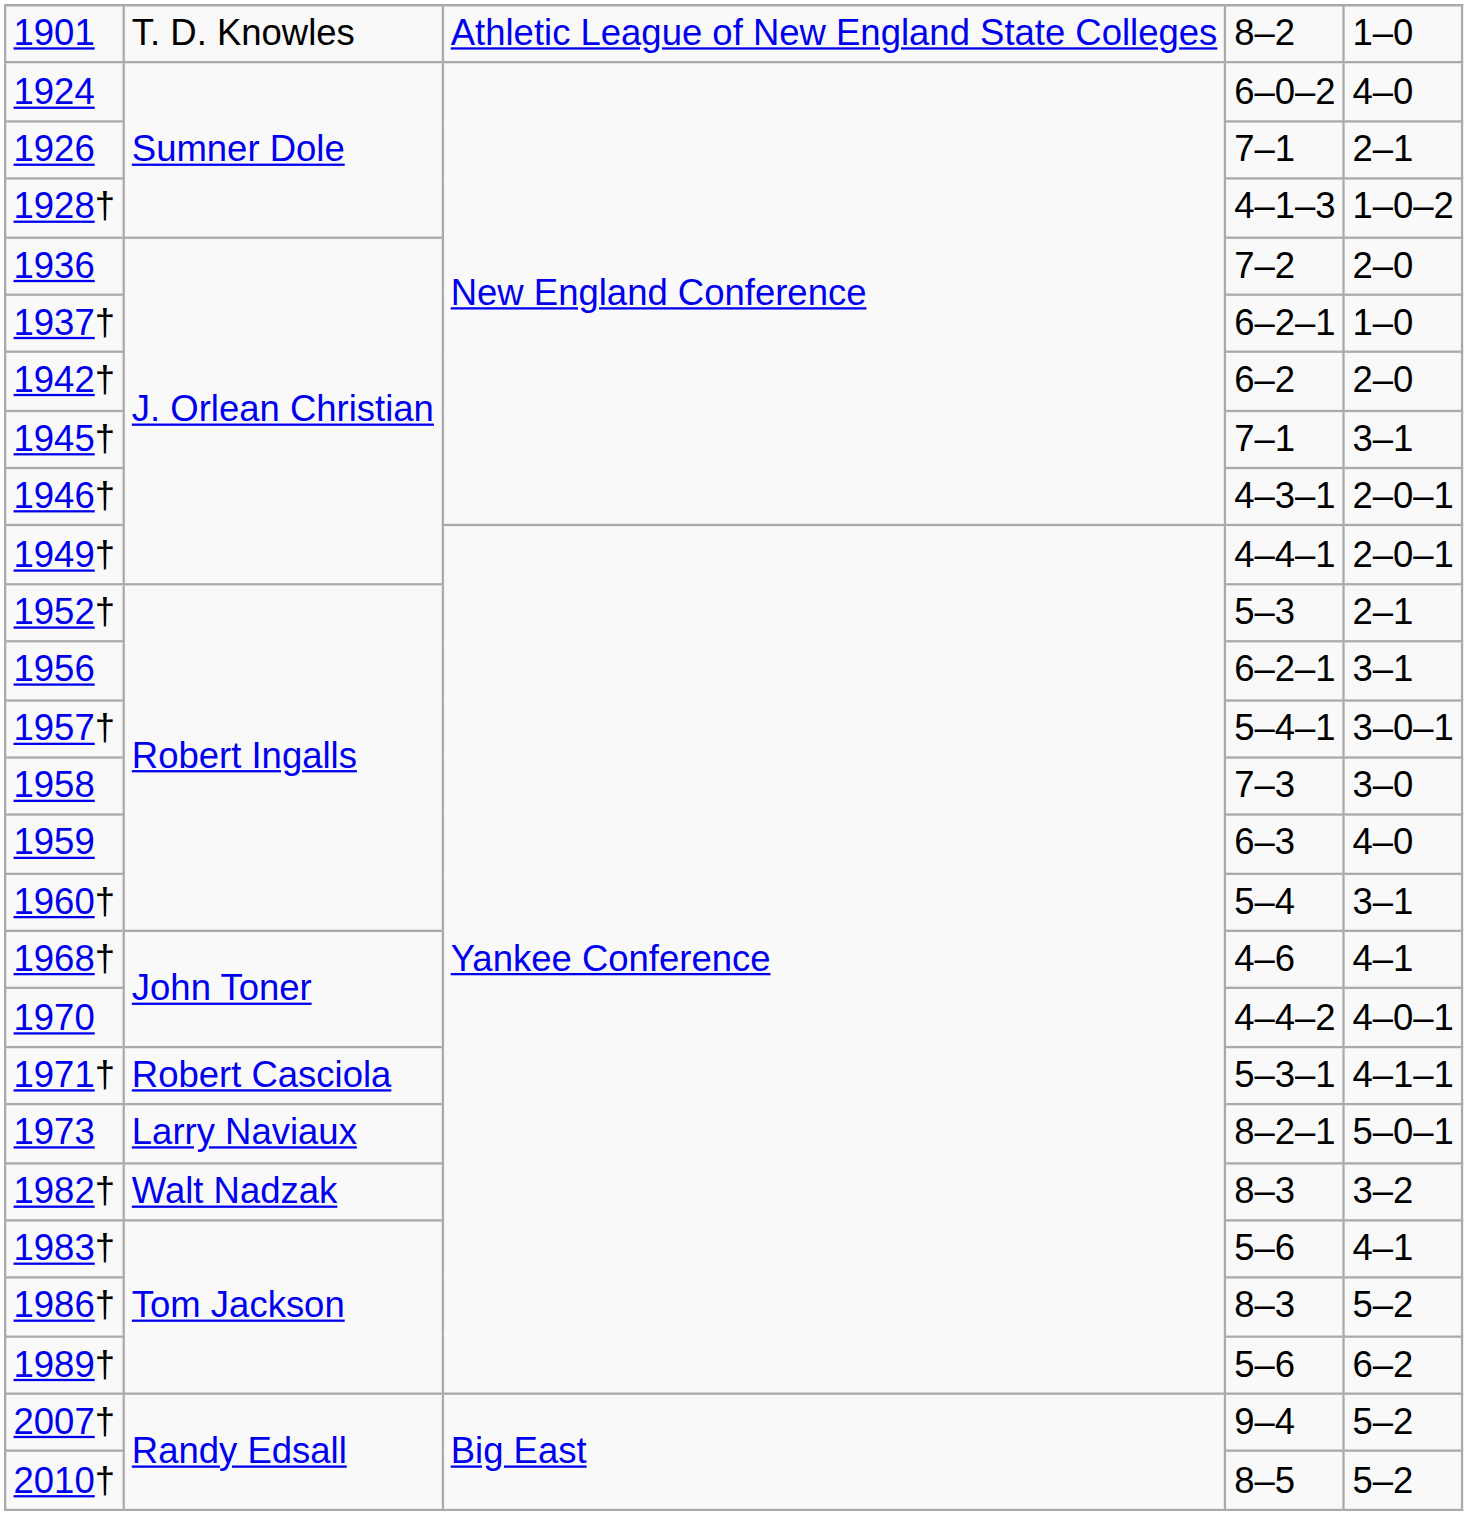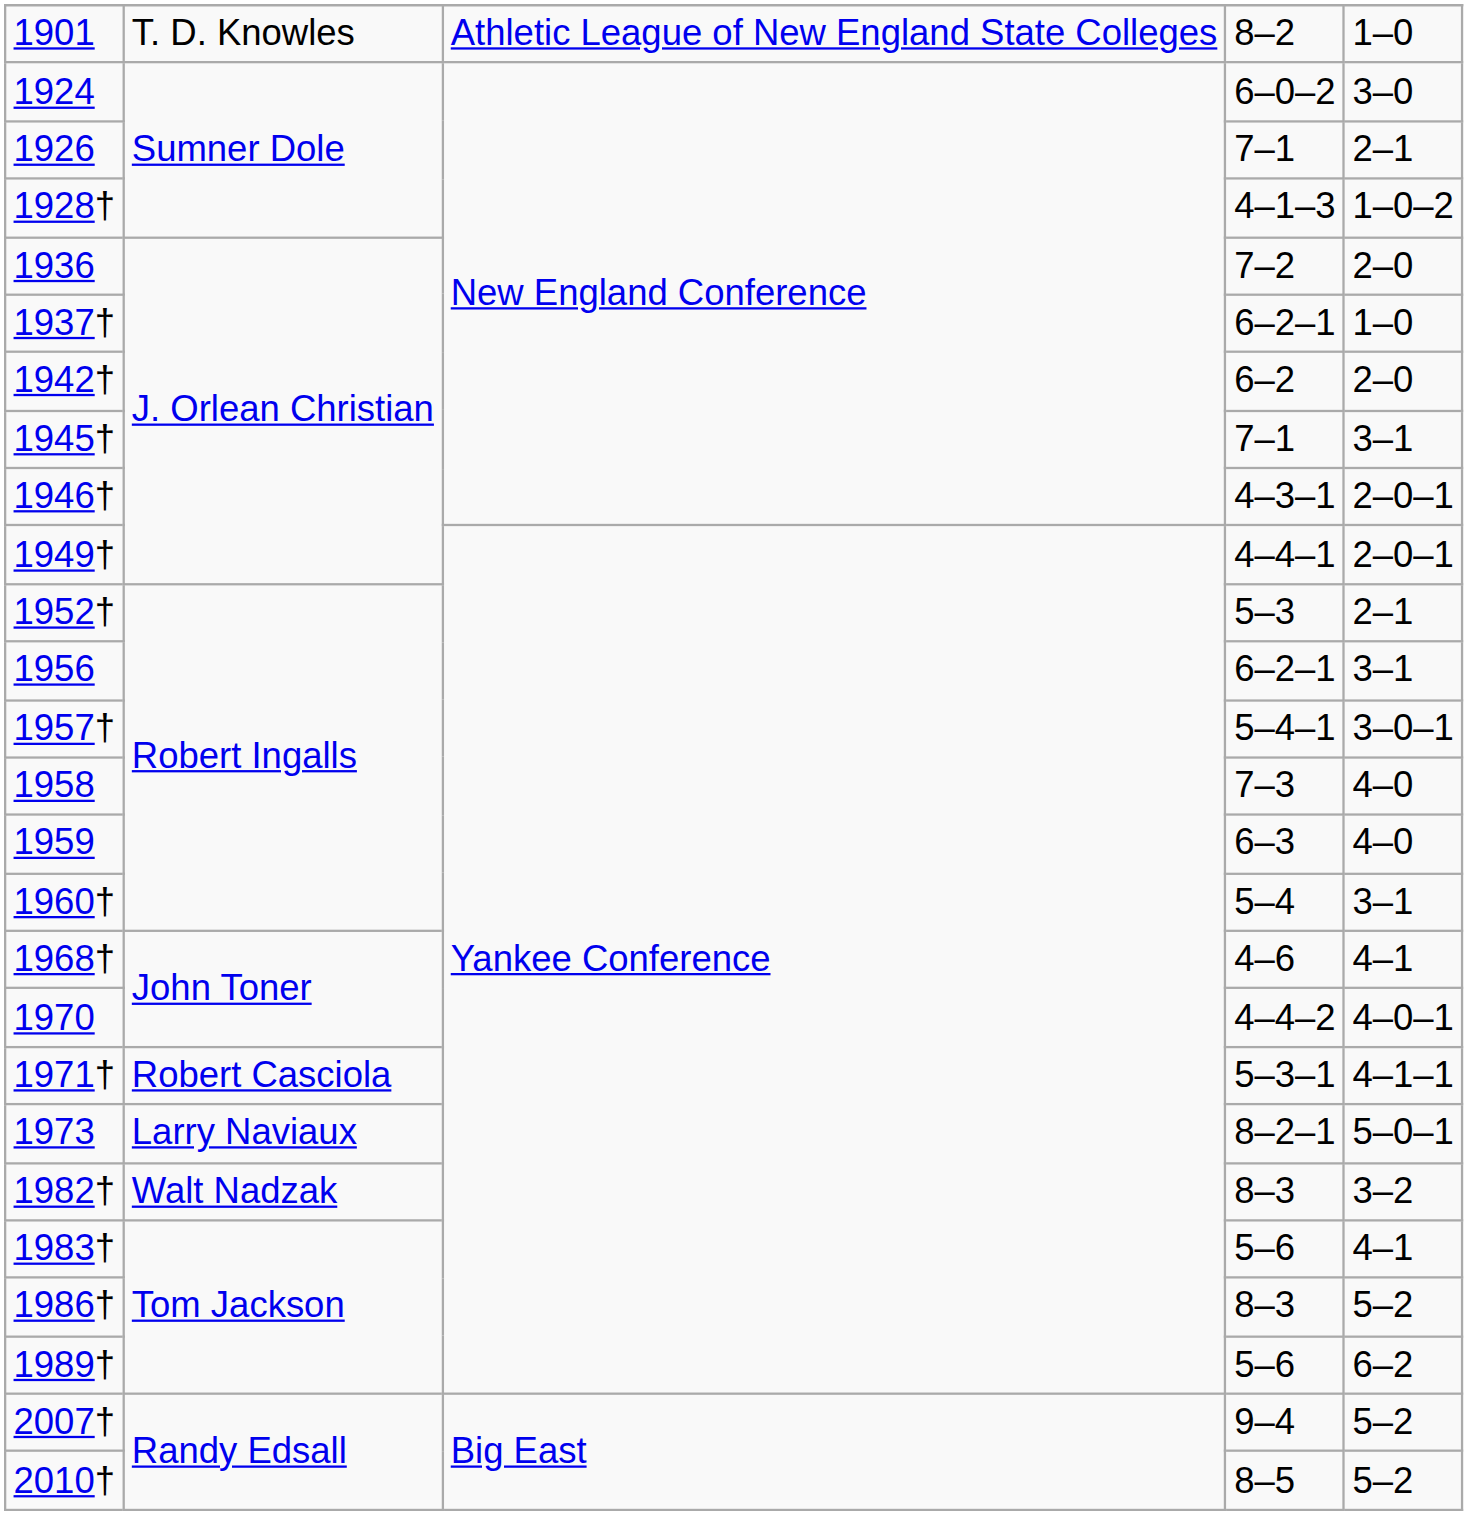1924 | column 5: 4–0 -> 3–0
1958 | column 5: 3–0 -> 4–0
